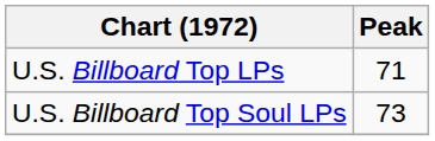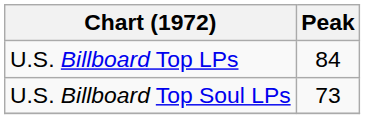U.S. Billboard Top LPs | Peak: 71 -> 84
